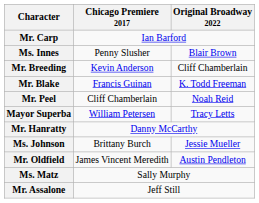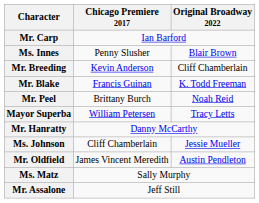Mr. Peel | Chicago Premiere 2017: Cliff Chamberlain -> Brittany Burch
Ms. Johnson | Chicago Premiere 2017: Brittany Burch -> Cliff Chamberlain
